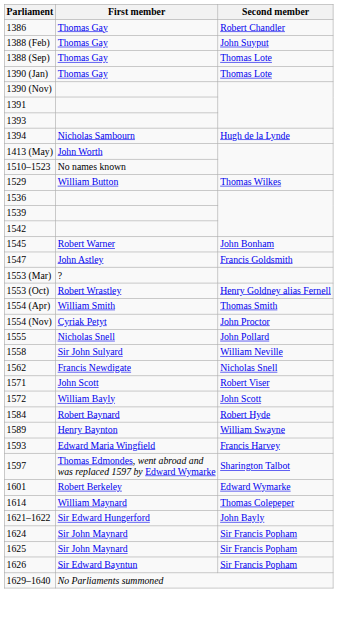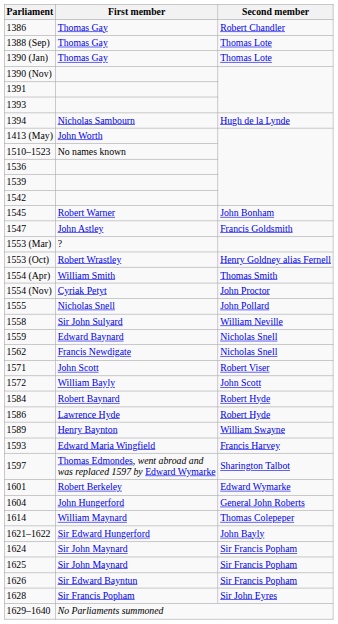- row: 1388 (Feb) | Thomas Gay | John Suyput
- row: 1529 | William Button | Thomas Wilkes
+ row: 1559 | Edward Baynard | Nicholas Snell
+ row: 1586 | Lawrence Hyde | Robert Hyde
+ row: 1604 | John Hungerford | General John Roberts
+ row: 1628 | Sir Francis Popham | Sir John Eyres
